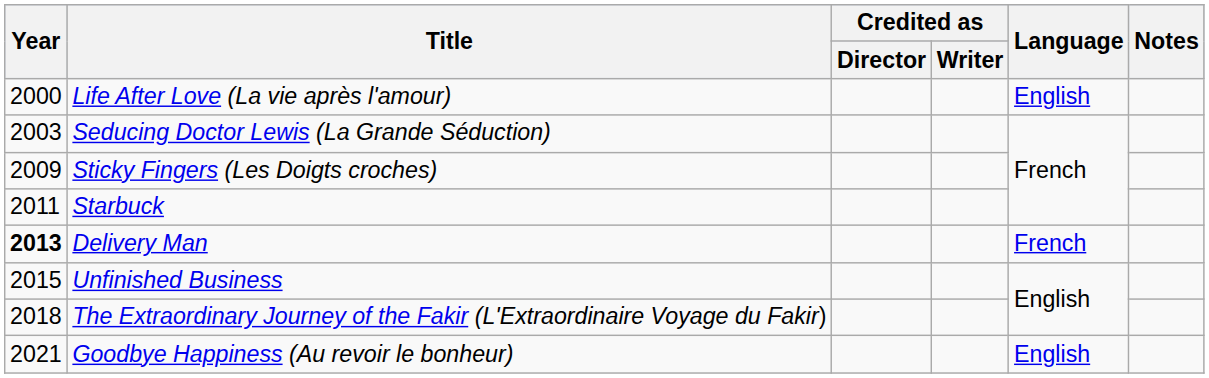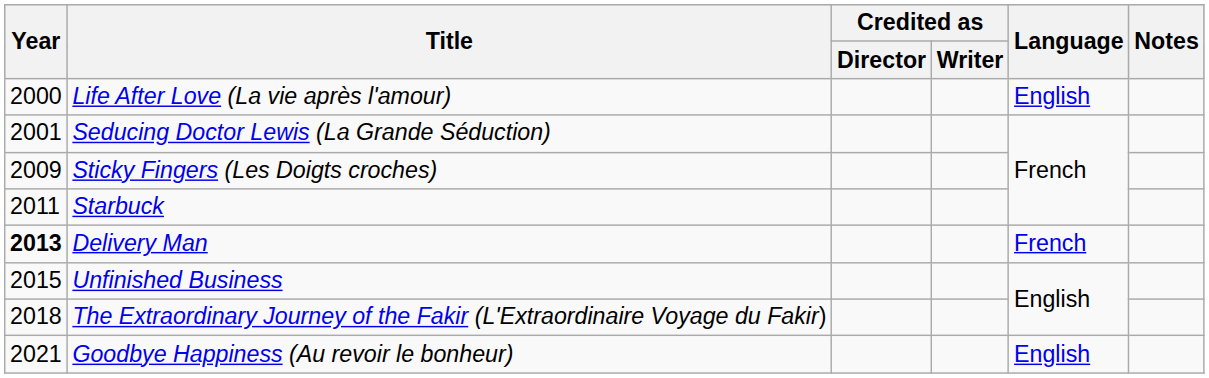Seducing Doctor Lewis (La Grande Séduction) | Year: 2003 -> 2001
